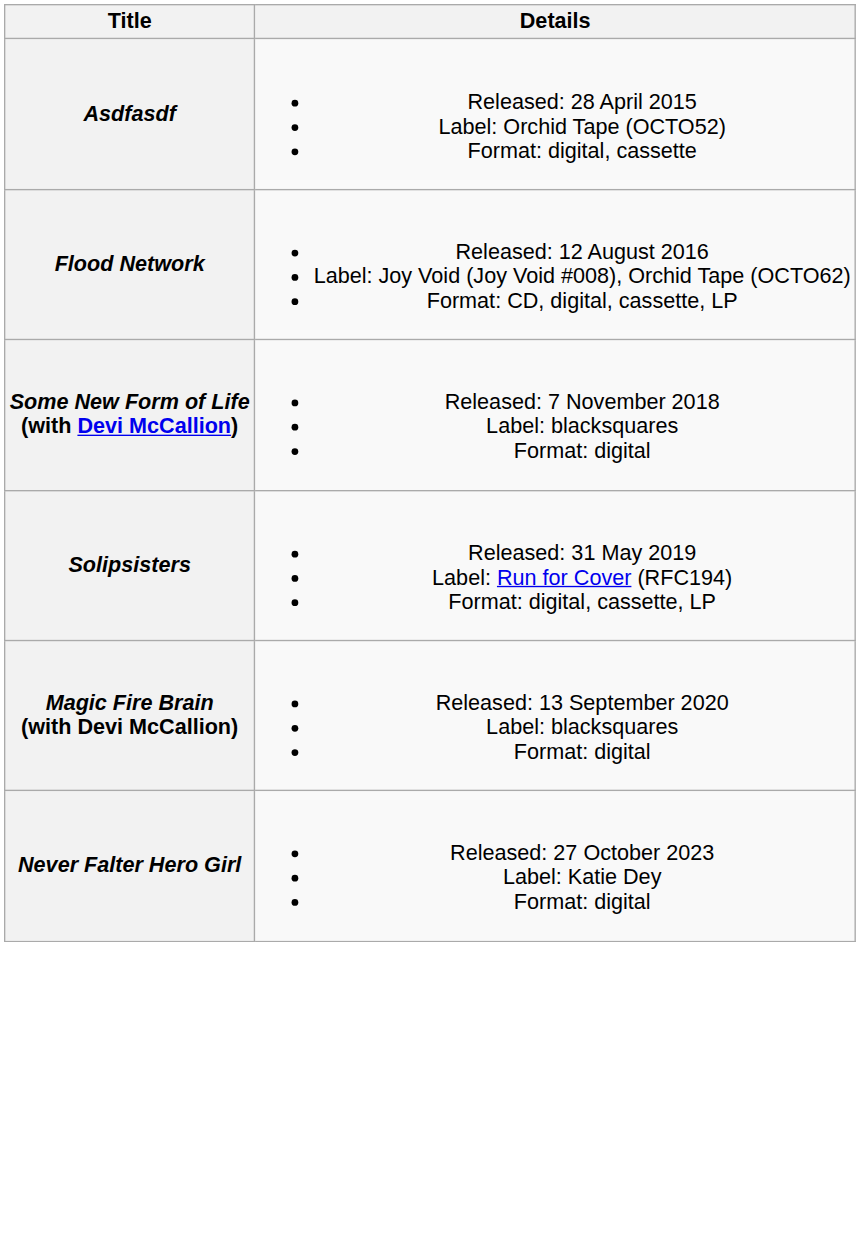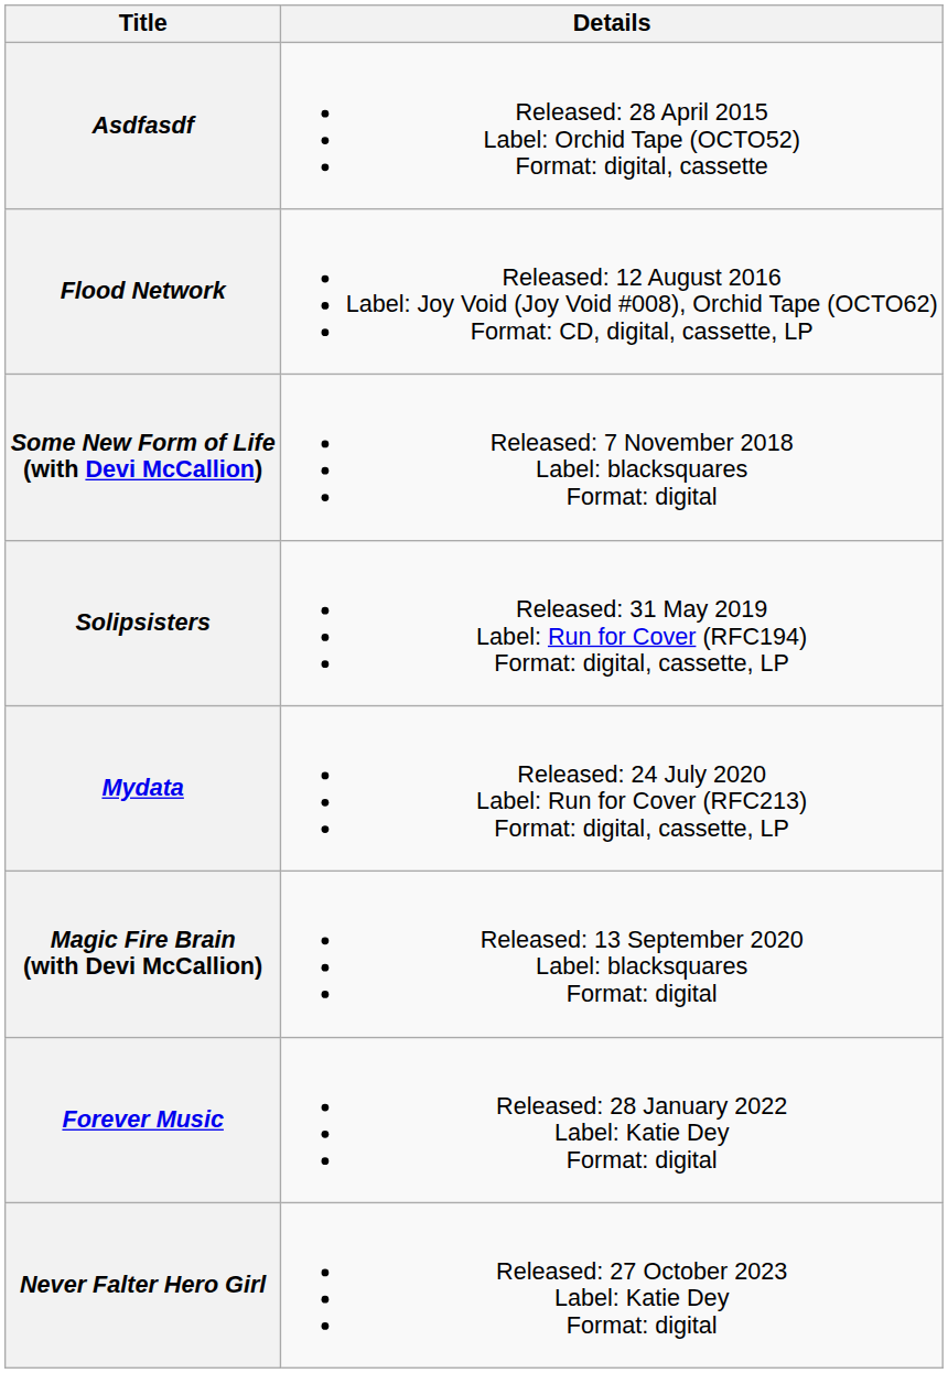+ row: Mydata | Released: 24 July 2020 Label: Run for Cover (RFC213) Format: digital, cassette, LP
+ row: Forever Music | Released: 28 January 2022 Label: Katie Dey Format: digital
